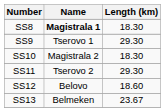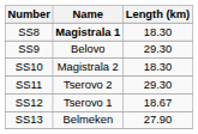SS9 | Name: Tserovo 1 -> Belovo
SS12 | Name: Belovo -> Tserovo 1
SS12 | Length (km): 18.60 -> 18.67
SS13 | Length (km): 23.67 -> 27.90
